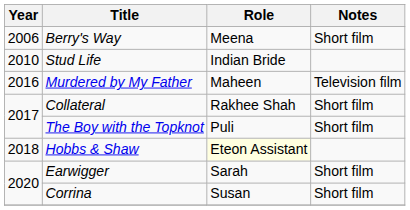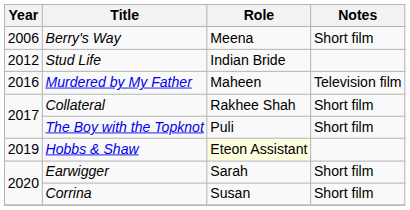Stud Life | Year: 2010 -> 2012
Hobbs & Shaw | Year: 2018 -> 2019
